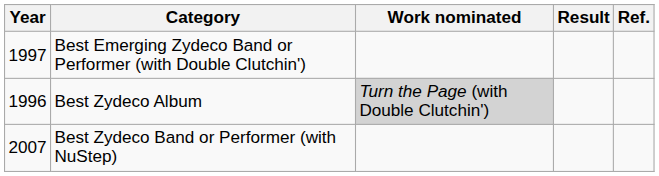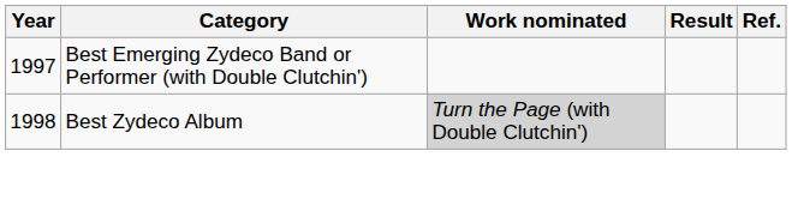Best Zydeco Album | Year: 1996 -> 1998
- row: 2007 | Best Zydeco Band or Performer (with NuStep)
